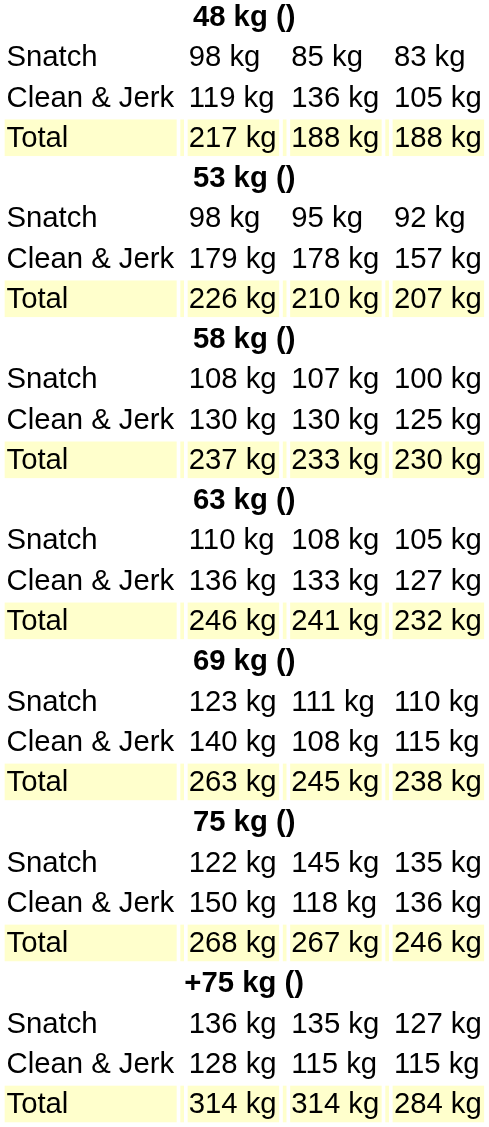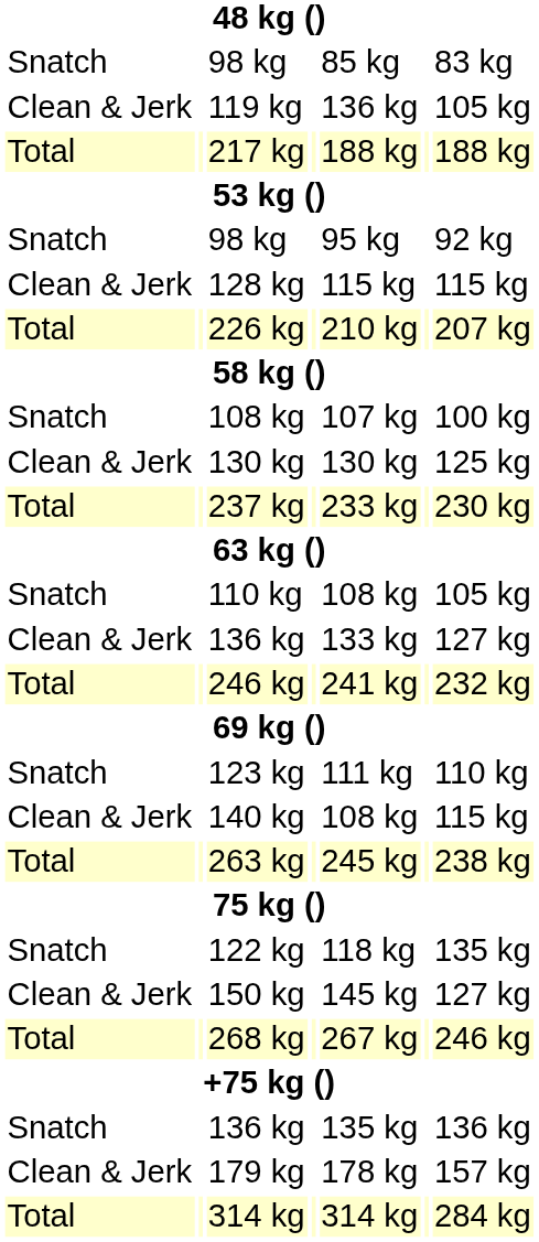rows swapped: 128 kg <-> 179 kg
122 kg | column 5: 145 kg -> 118 kg
150 kg | column 5: 118 kg -> 145 kg
150 kg | column 7: 136 kg -> 127 kg
Snatch / 136 kg | column 7: 127 kg -> 136 kg
